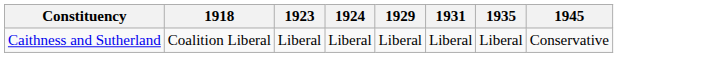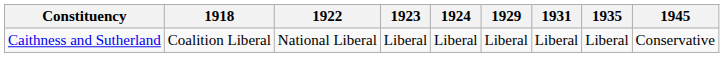+ column: 1922 | National Liberal
